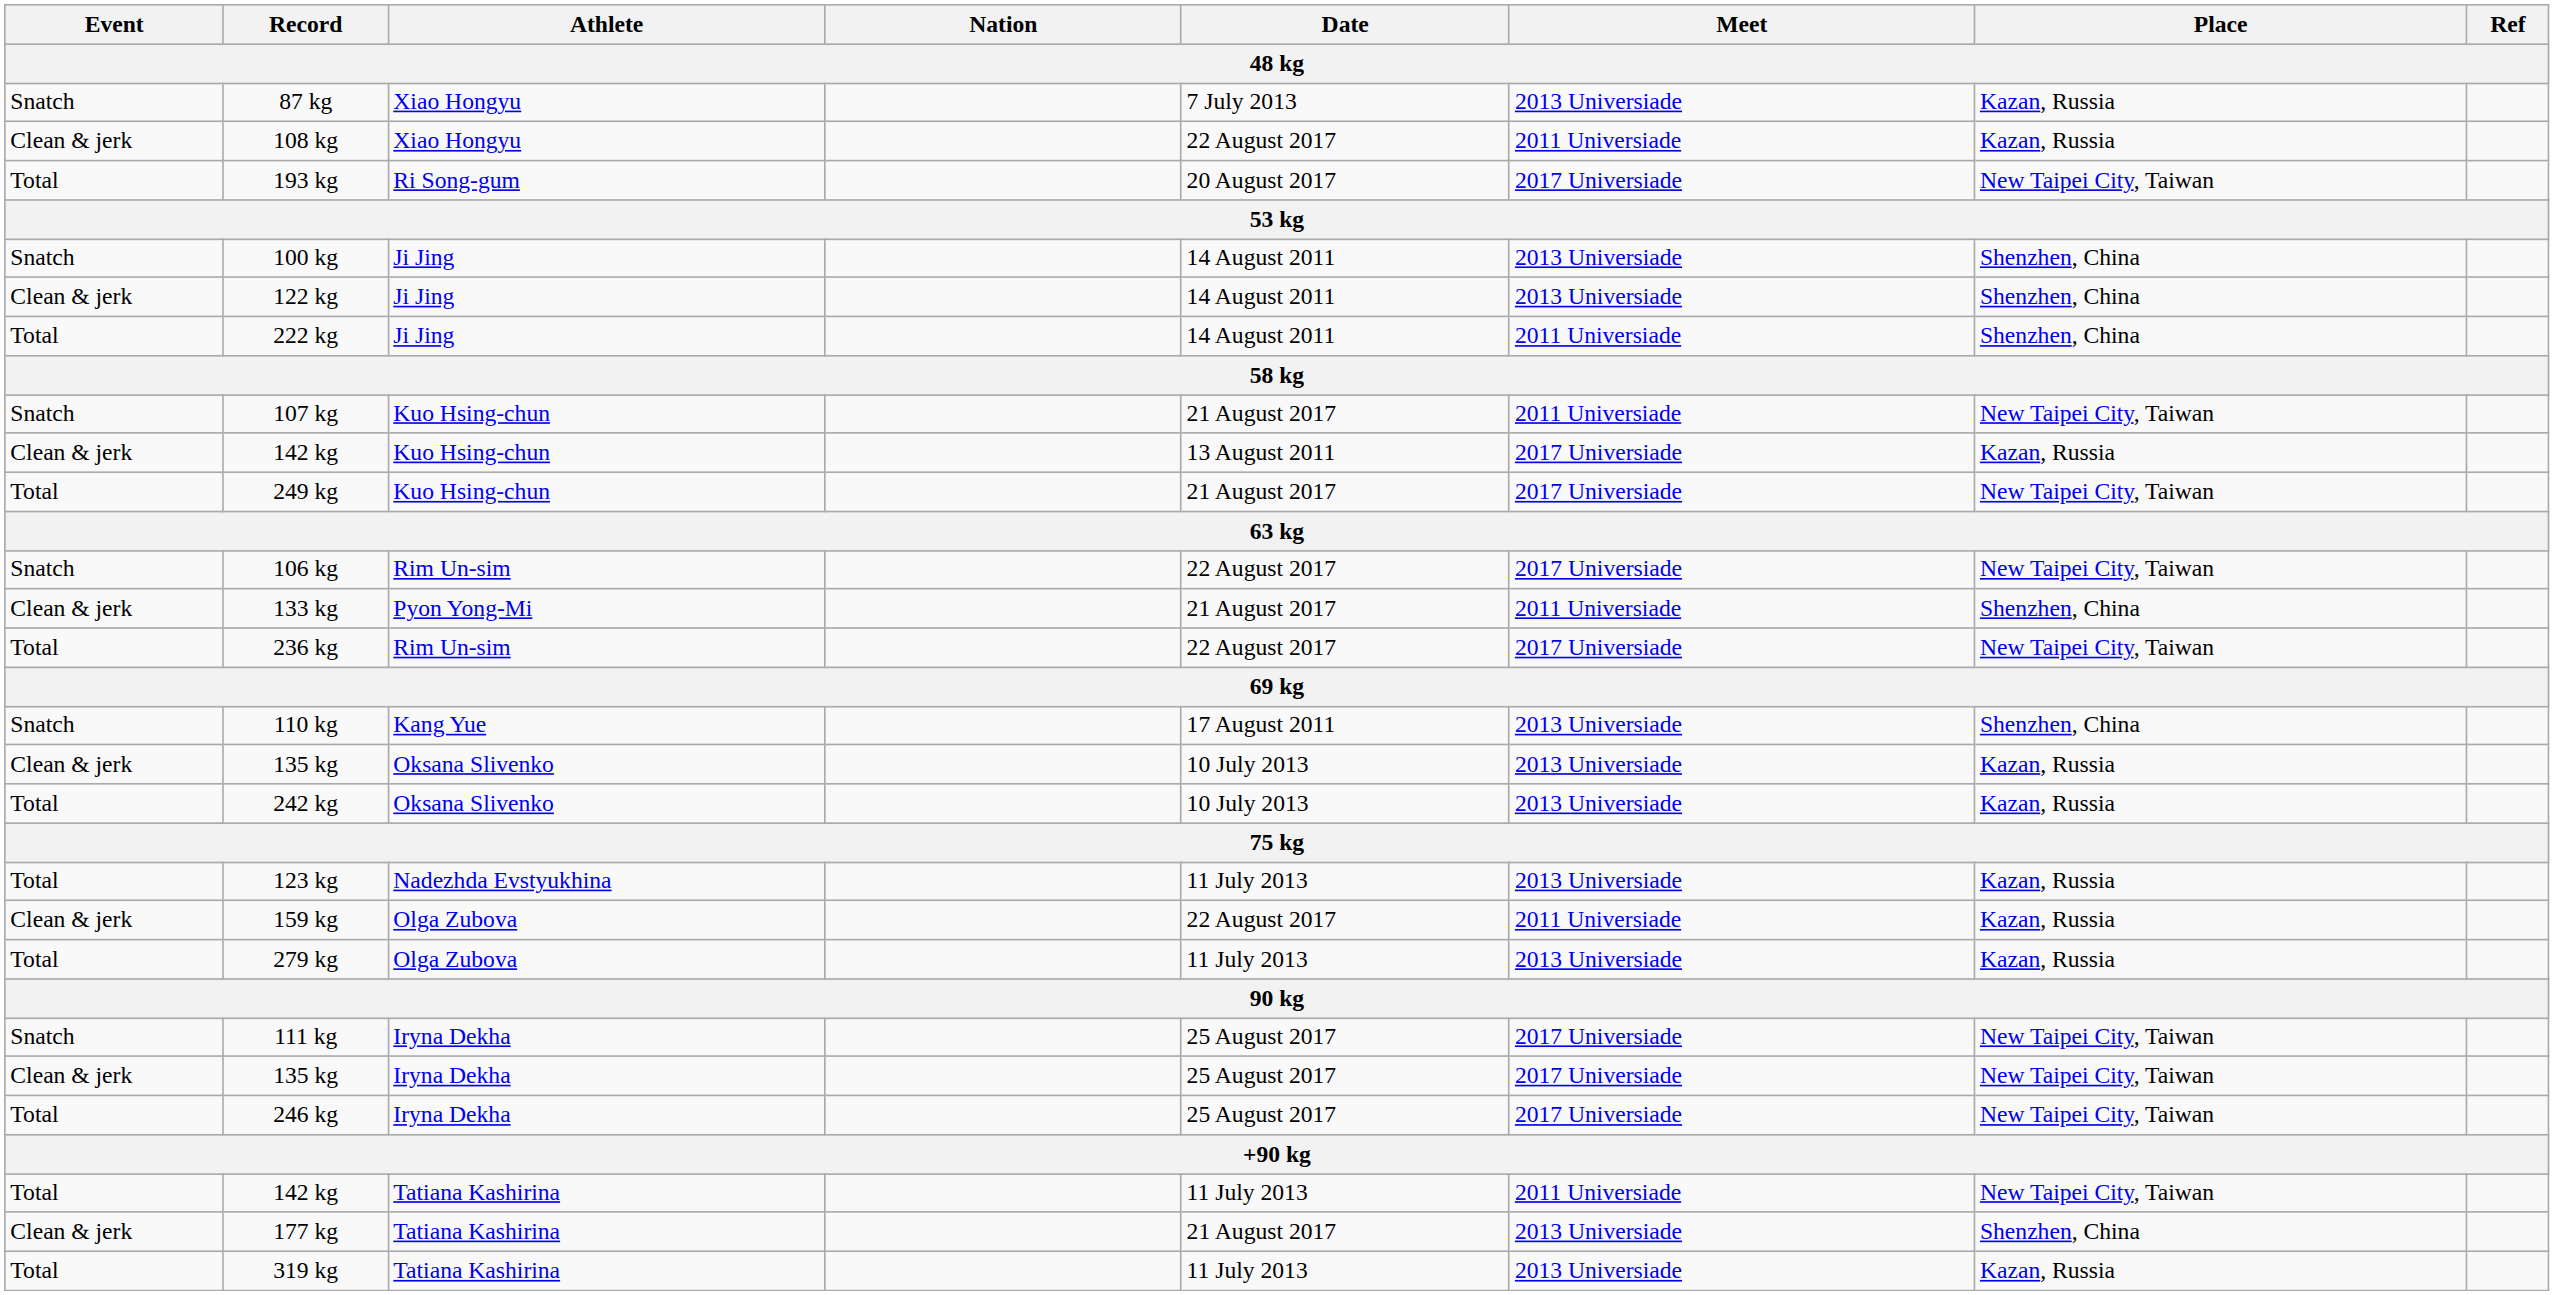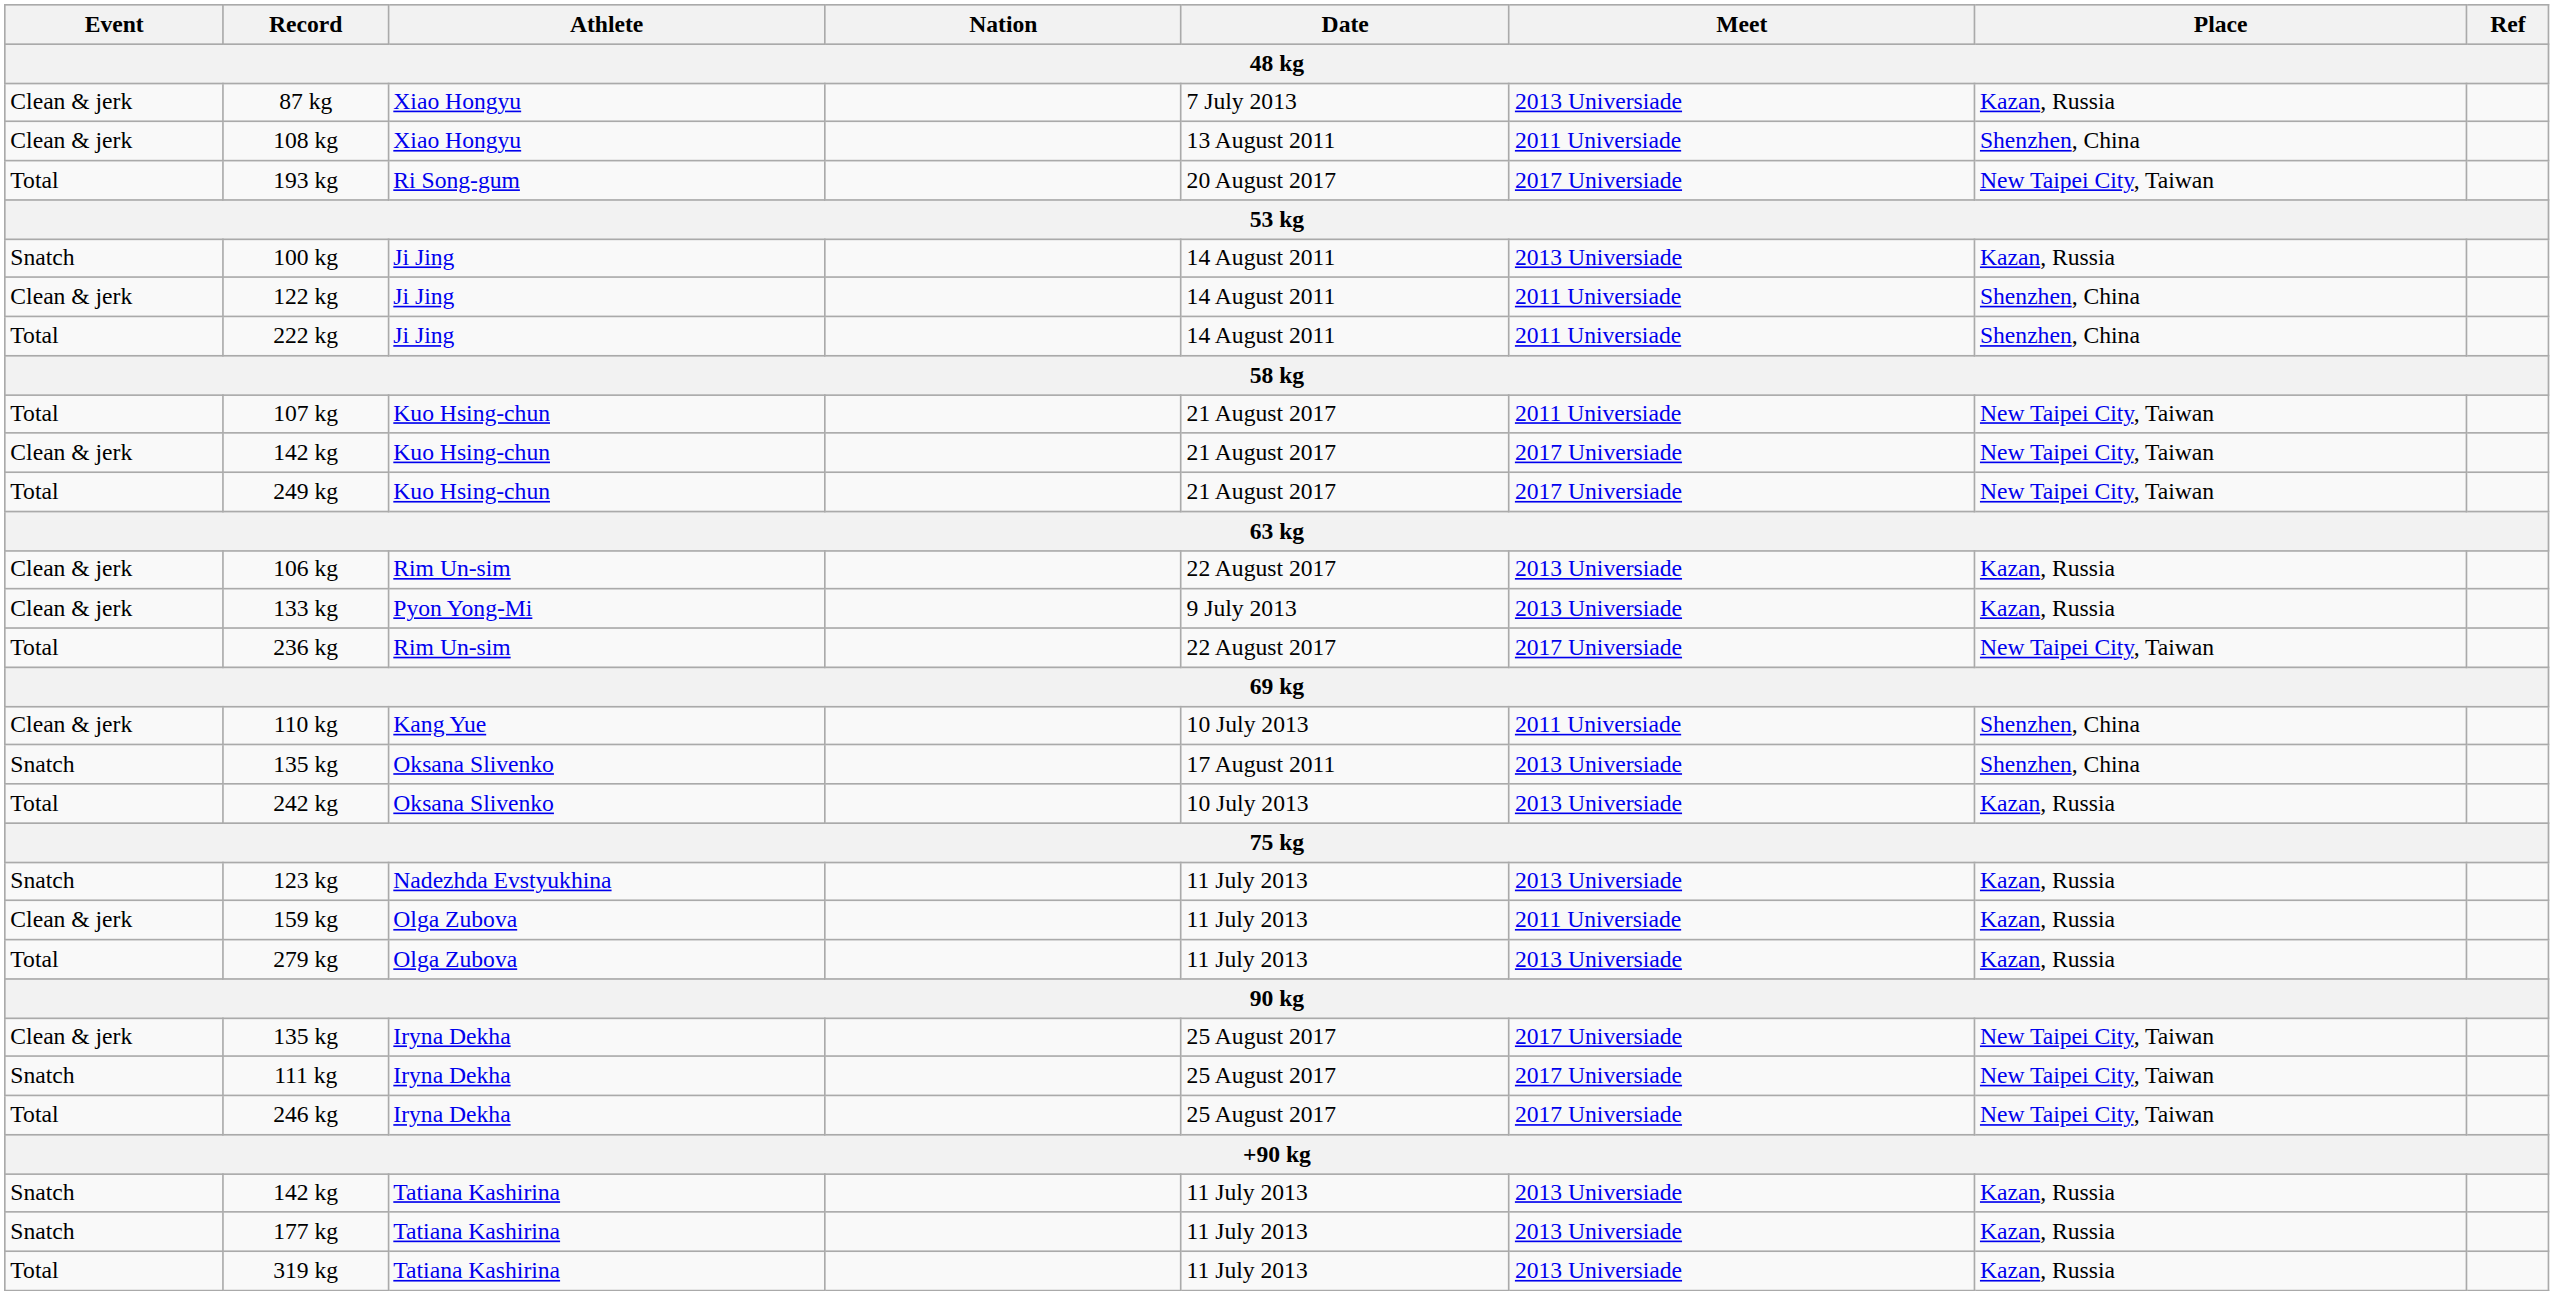87 kg | Event: Snatch -> Clean & jerk
108 kg | Date: 22 August 2017 -> 13 August 2011
108 kg | Place: Kazan, Russia -> Shenzhen, China
100 kg | Place: Shenzhen, China -> Kazan, Russia
122 kg | Meet: 2013 Universiade -> 2011 Universiade
107 kg | Event: Snatch -> Total
142 kg / Kuo Hsing-chun | Date: 13 August 2011 -> 21 August 2017
142 kg / Kuo Hsing-chun | Place: Kazan, Russia -> New Taipei City, Taiwan
106 kg | Event: Snatch -> Clean & jerk
106 kg | Meet: 2017 Universiade -> 2013 Universiade
106 kg | Place: New Taipei City, Taiwan -> Kazan, Russia
133 kg | Date: 21 August 2017 -> 9 July 2013
133 kg | Meet: 2011 Universiade -> 2013 Universiade
133 kg | Place: Shenzhen, China -> Kazan, Russia
110 kg | Event: Snatch -> Clean & jerk
110 kg | Date: 17 August 2011 -> 10 July 2013
110 kg | Meet: 2013 Universiade -> 2011 Universiade
135 kg / Oksana Slivenko | Event: Clean & jerk -> Snatch
135 kg / Oksana Slivenko | Date: 10 July 2013 -> 17 August 2011
135 kg / Oksana Slivenko | Place: Kazan, Russia -> Shenzhen, China
123 kg | Event: Total -> Snatch
159 kg | Date: 22 August 2017 -> 11 July 2013
rows swapped: 111 kg <-> 135 kg / Iryna Dekha
142 kg / Tatiana Kashirina | Event: Total -> Snatch
142 kg / Tatiana Kashirina | Meet: 2011 Universiade -> 2013 Universiade
142 kg / Tatiana Kashirina | Place: New Taipei City, Taiwan -> Kazan, Russia
177 kg | Event: Clean & jerk -> Snatch
177 kg | Date: 21 August 2017 -> 11 July 2013
177 kg | Place: Shenzhen, China -> Kazan, Russia
